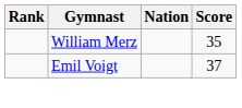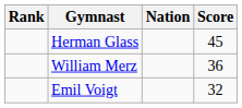+ row: Herman Glass | 45
William Merz | Score: 35 -> 36
Emil Voigt | Score: 37 -> 32
